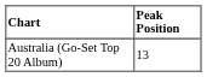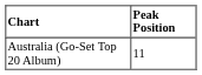Australia (Go-Set Top 20 Album) | Peak Position: 13 -> 11
